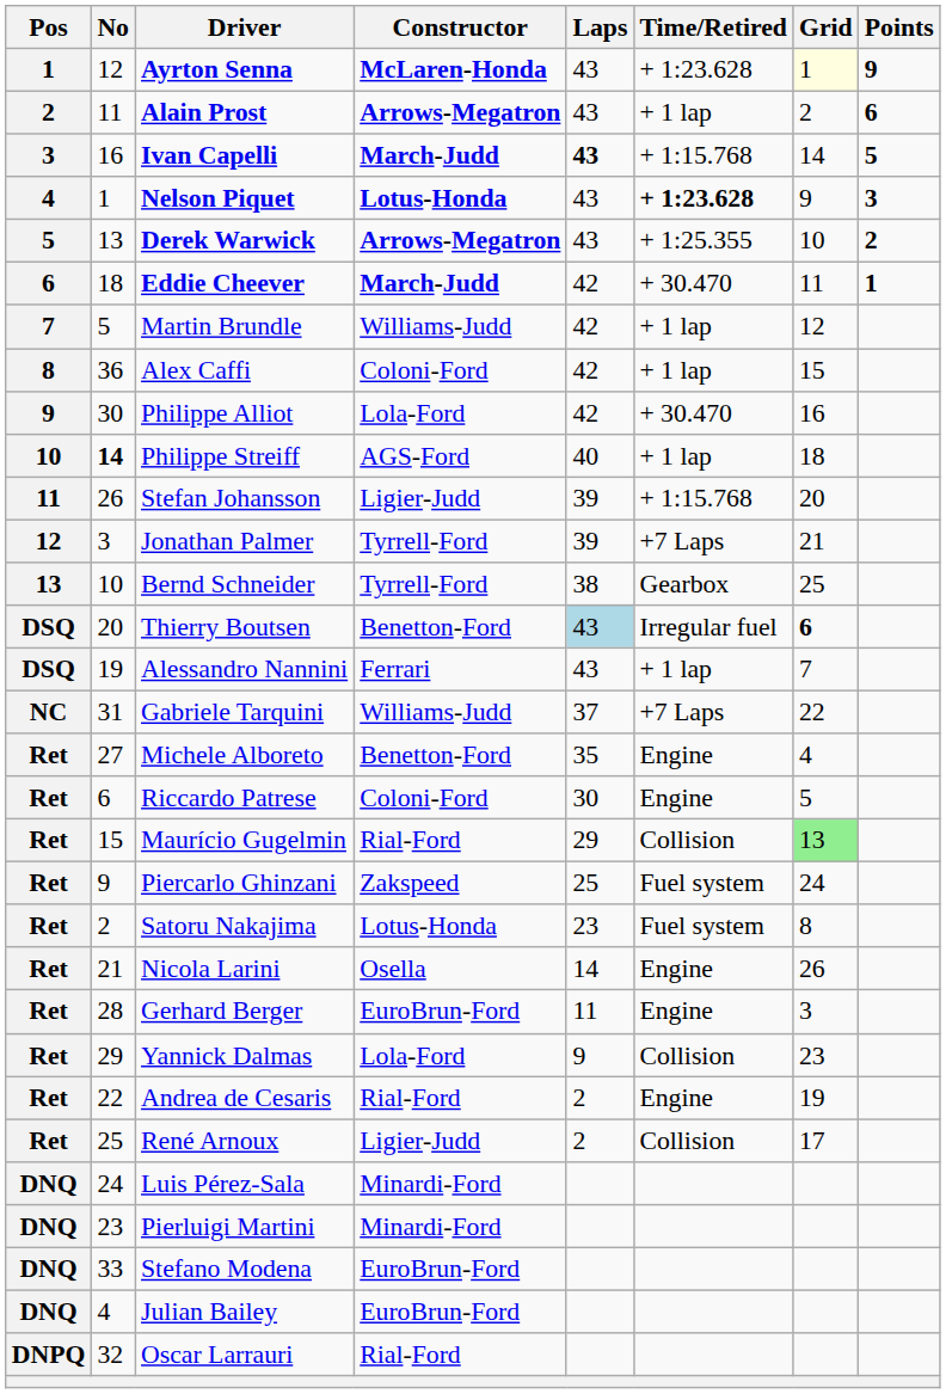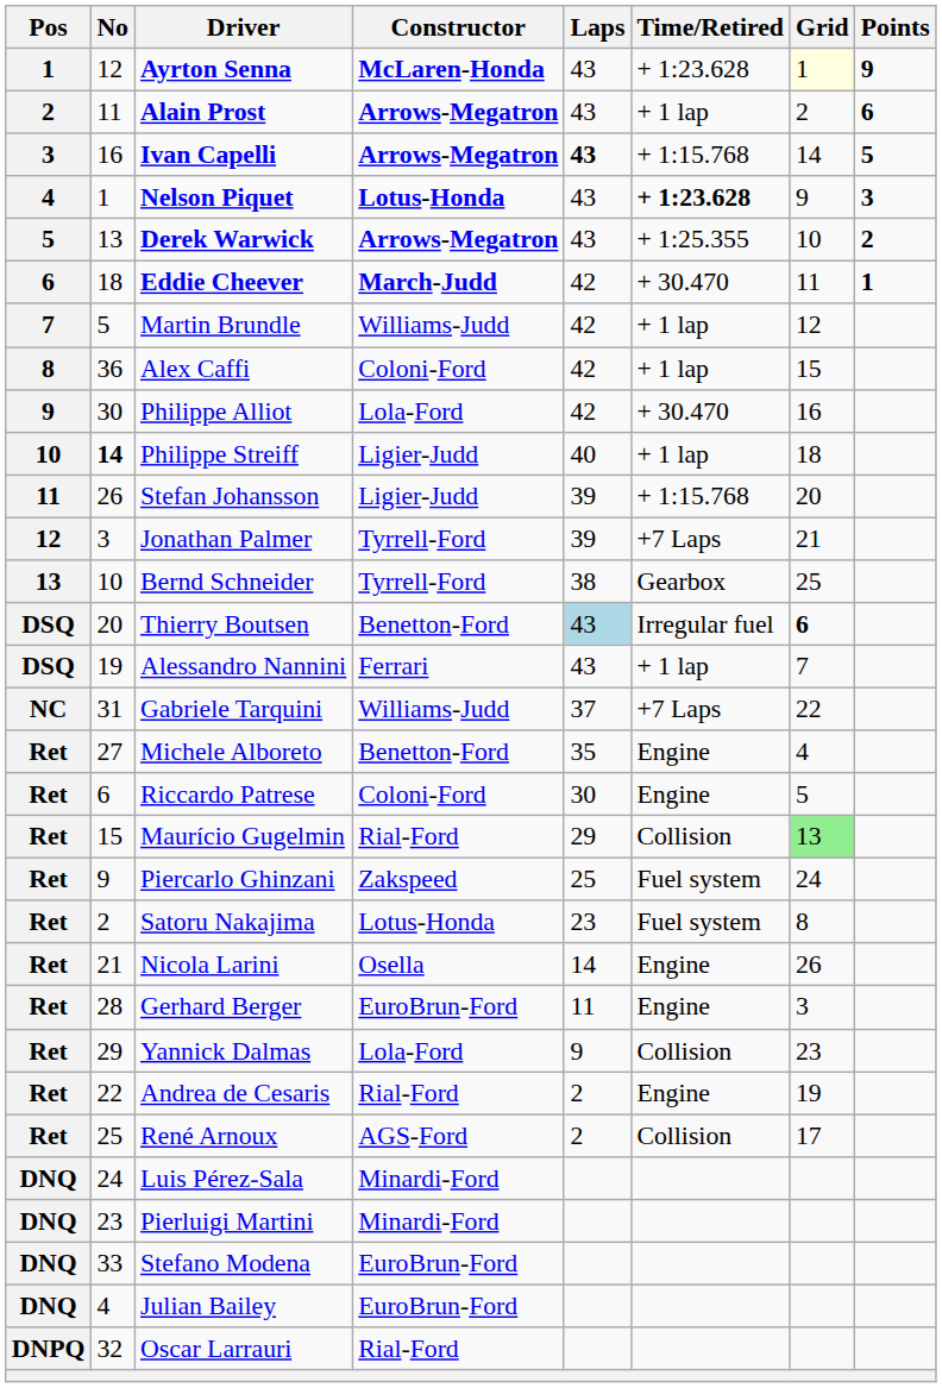Ivan Capelli | Constructor: March-Judd -> Arrows-Megatron
Philippe Streiff | Constructor: AGS-Ford -> Ligier-Judd
René Arnoux | Constructor: Ligier-Judd -> AGS-Ford
